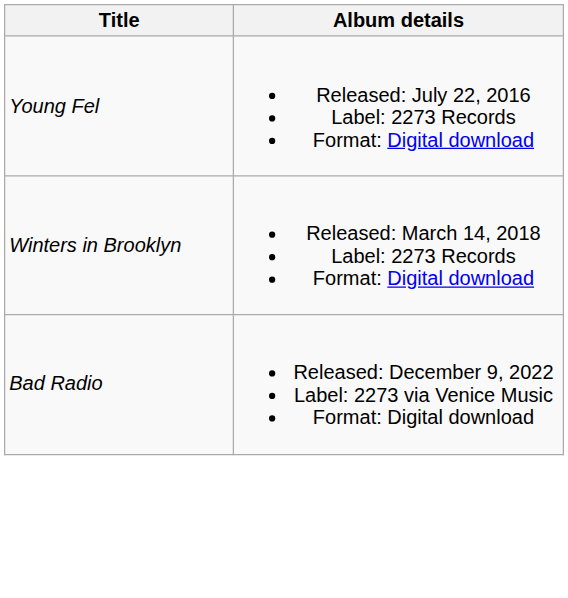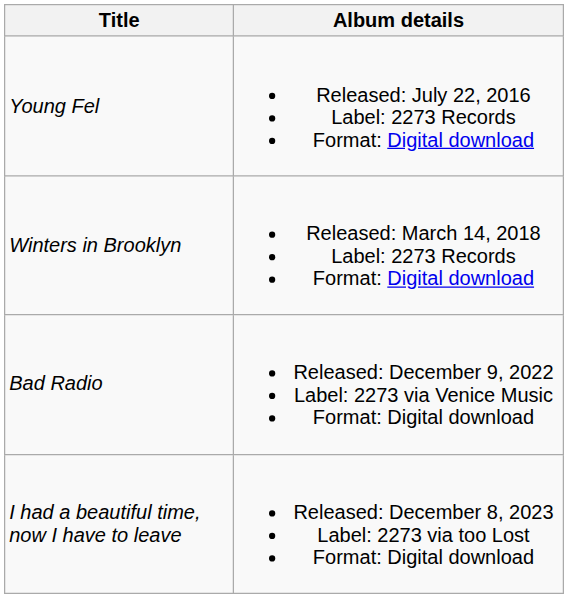+ row: I had a beautiful time, now I have to leave | Released: December 8, 2023 Label: 2273 via too Lost Format: Digital download
